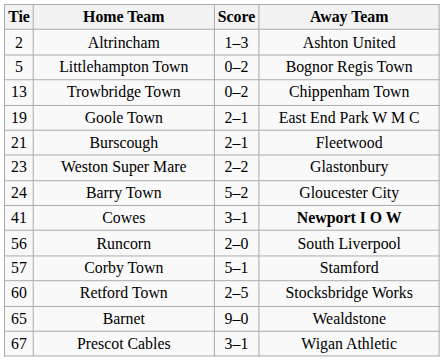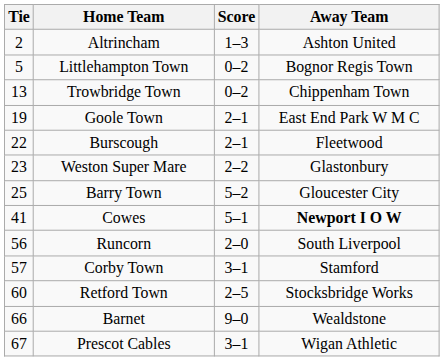Burscough | Tie: 21 -> 22
Barry Town | Tie: 24 -> 25
Cowes | Score: 3–1 -> 5–1
Corby Town | Score: 5–1 -> 3–1
Barnet | Tie: 65 -> 66
